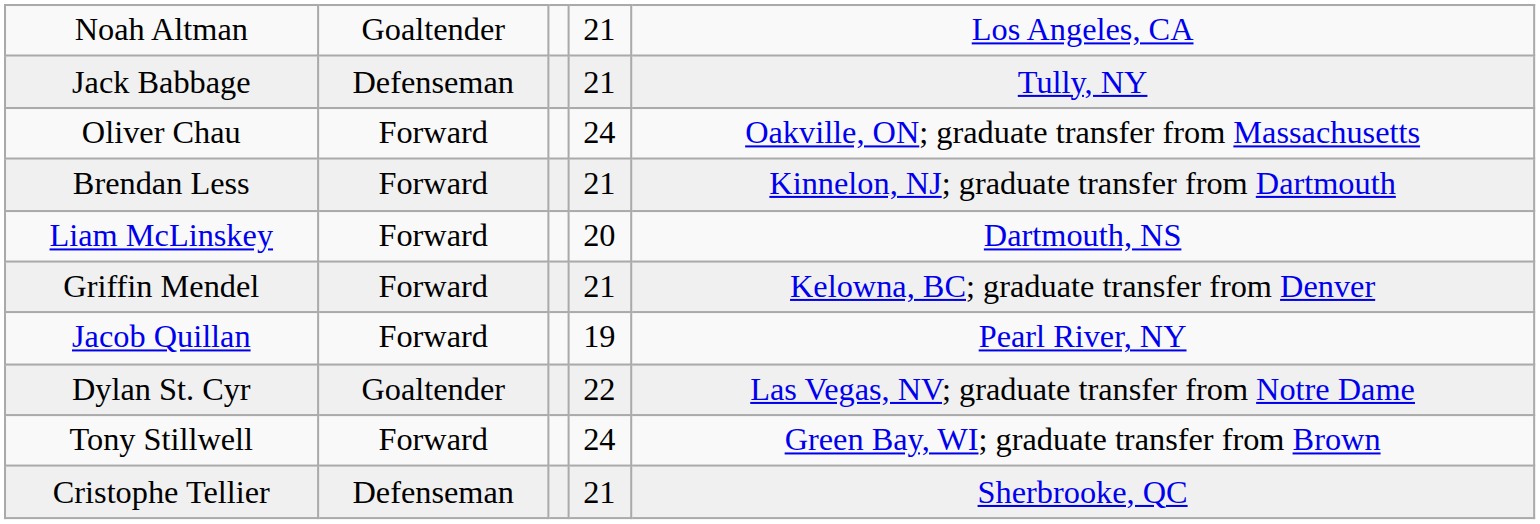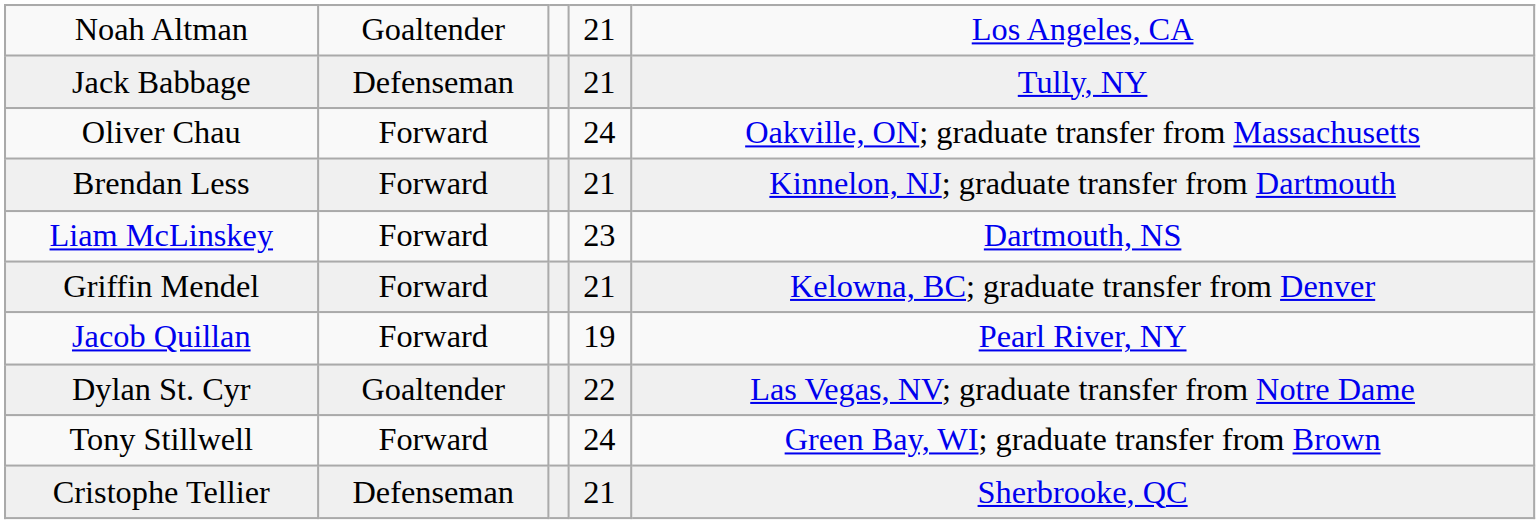Liam McLinskey | column 4: 20 -> 23
